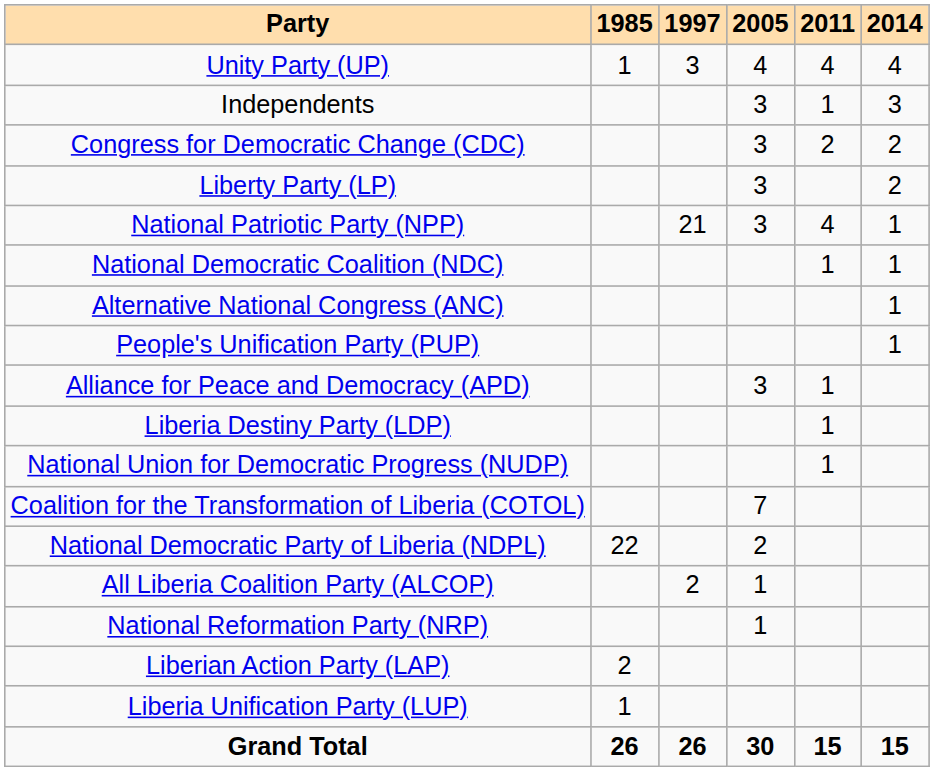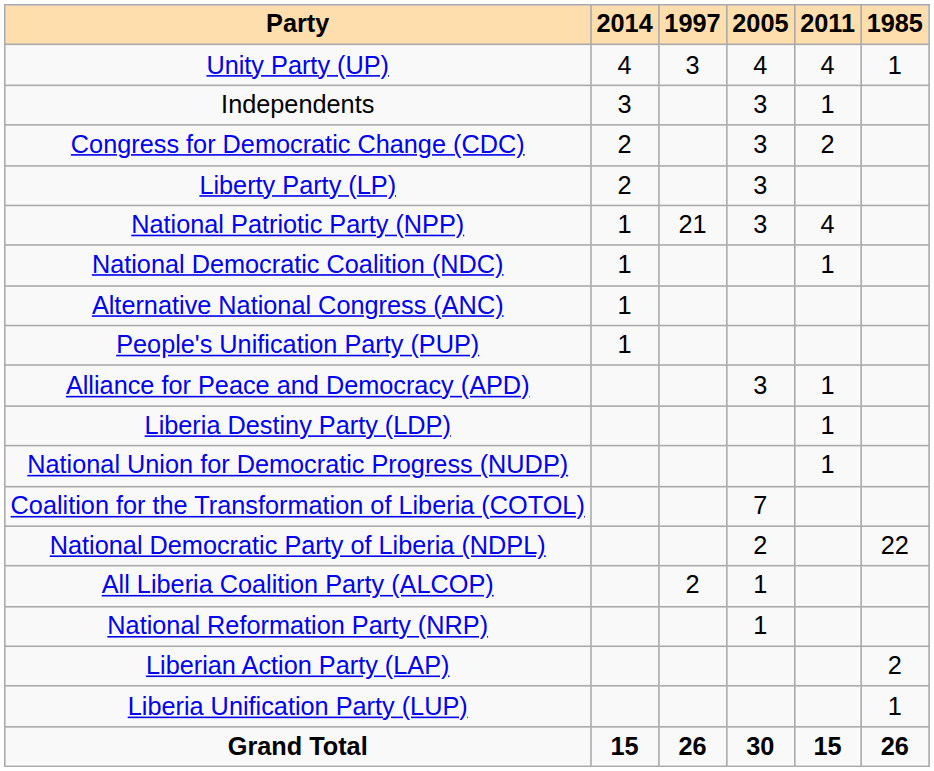columns swapped: 1985 <-> 2014
